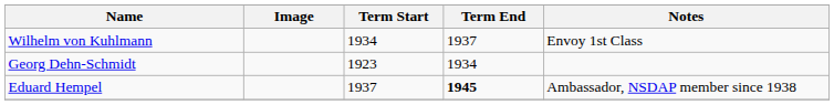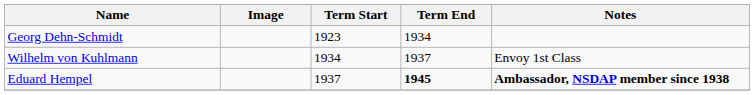rows swapped: Georg Dehn-Schmidt <-> Wilhelm von Kuhlmann
Eduard Hempel | Notes: normal -> bold
